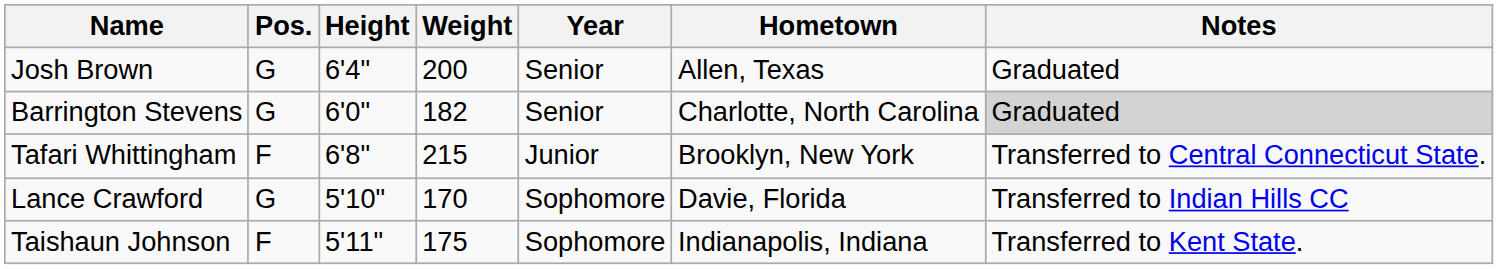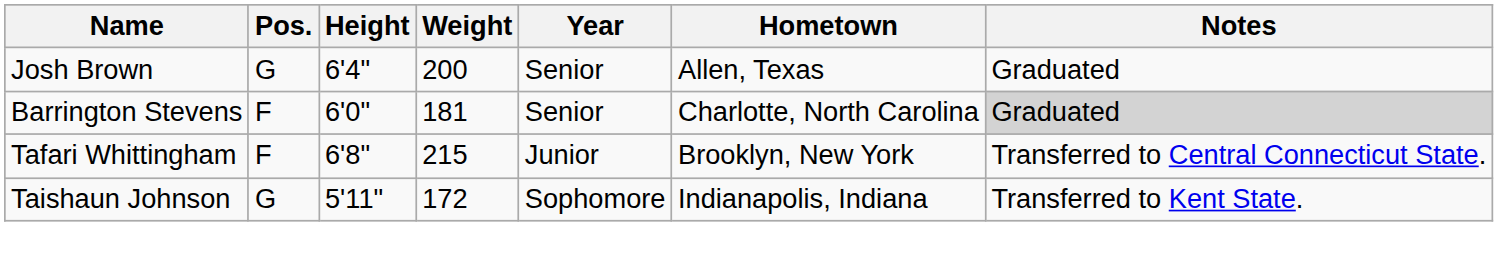Barrington Stevens | Pos.: G -> F
Barrington Stevens | Weight: 182 -> 181
- row: Lance Crawford | G | 5'10" | 170 | Sophomore | Davie, Florida | Transferred to Indian Hills CC
Taishaun Johnson | Pos.: F -> G
Taishaun Johnson | Weight: 175 -> 172
